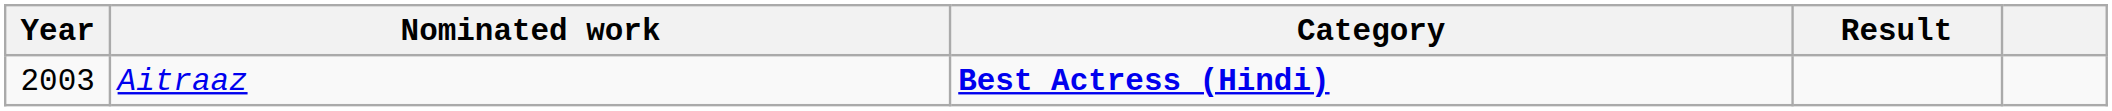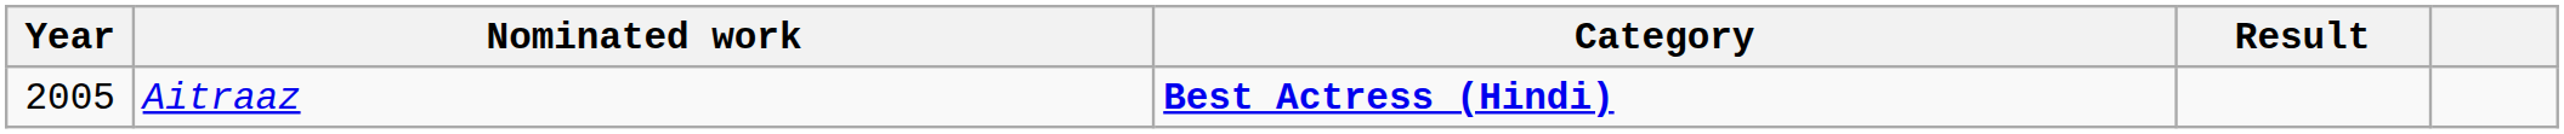Aitraaz | Year: 2003 -> 2005
